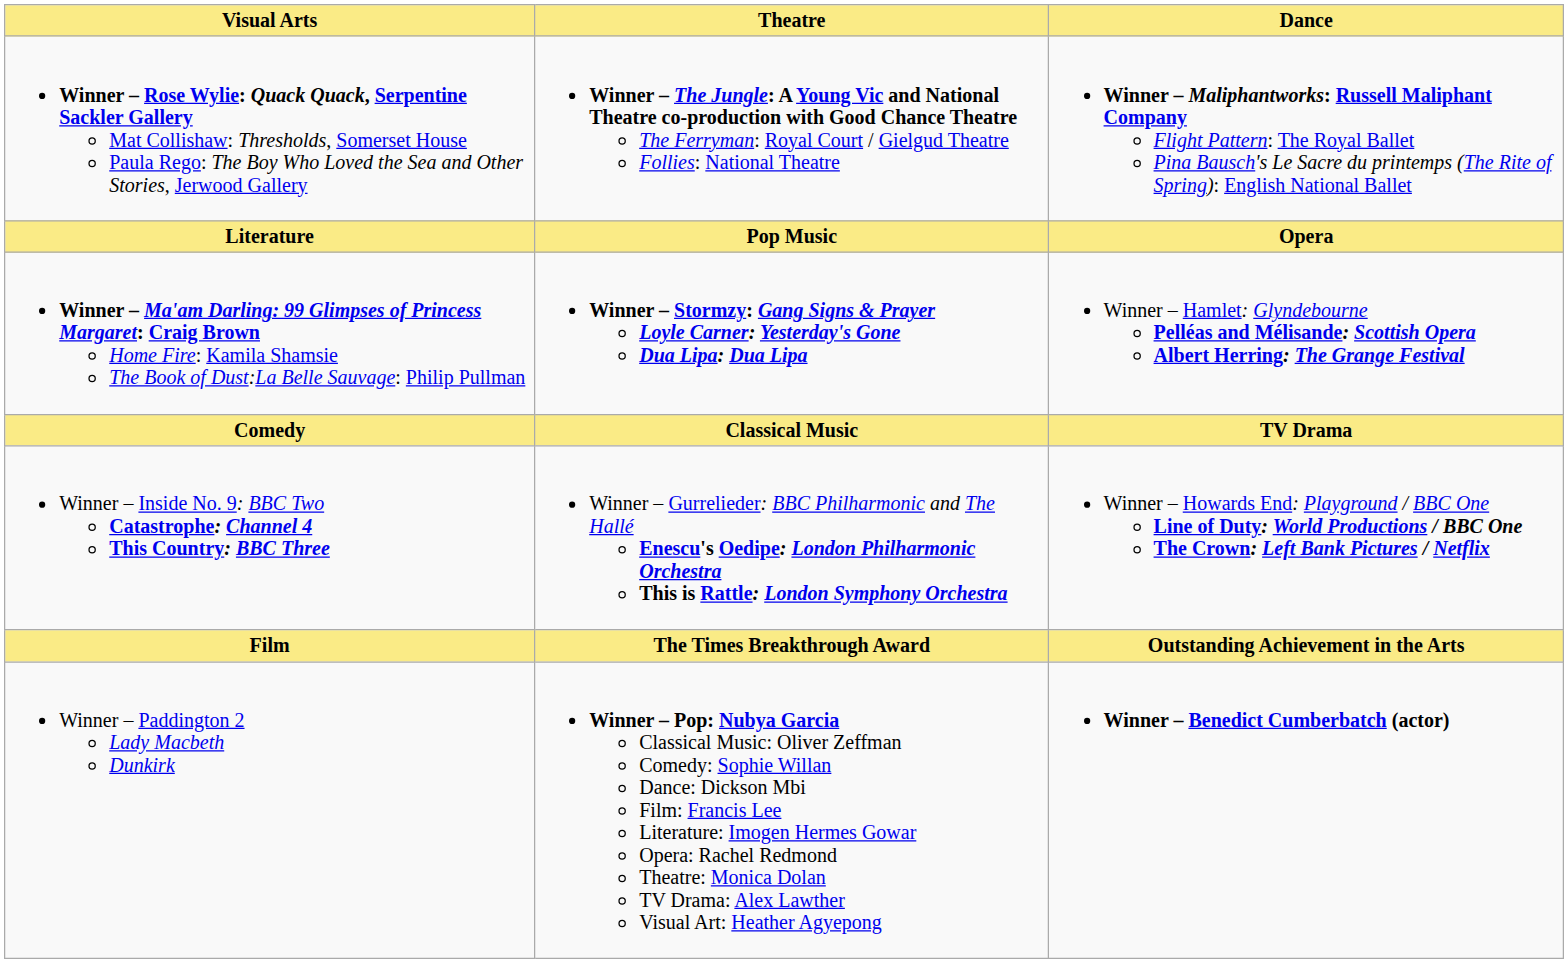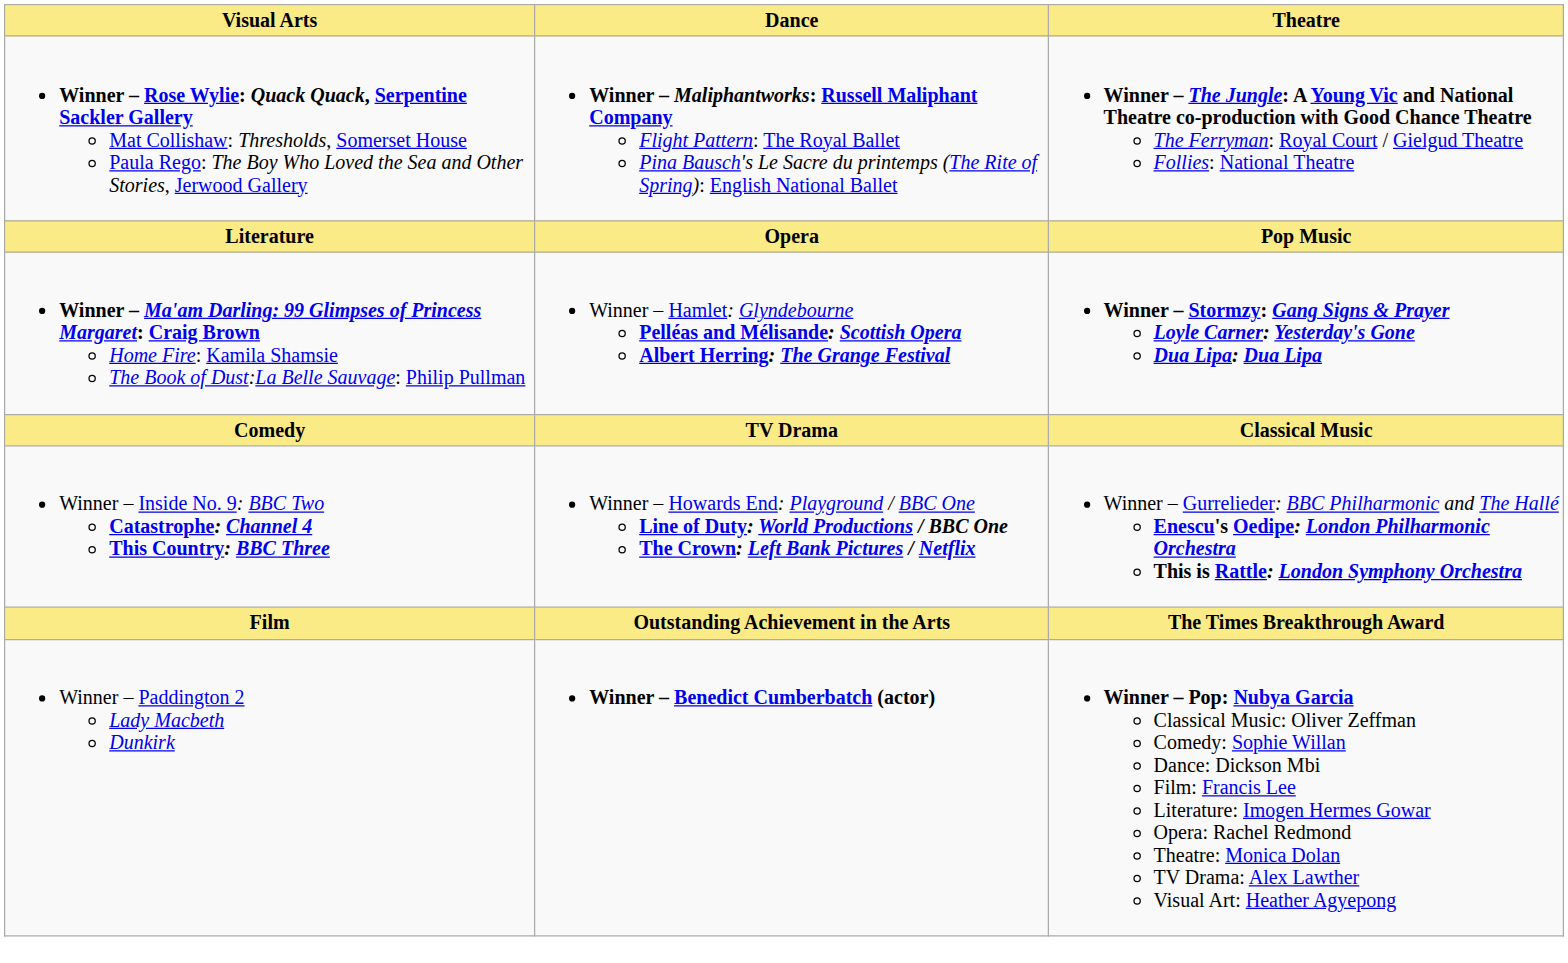columns swapped: Theatre <-> Dance
